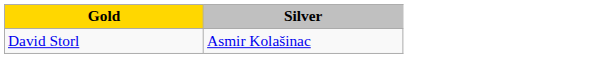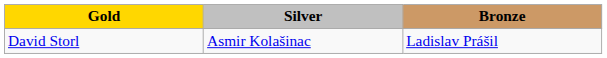+ column: Bronze | Ladislav Prášil
